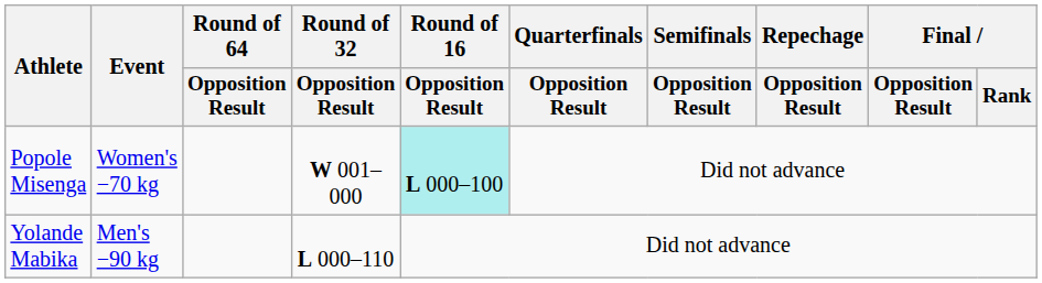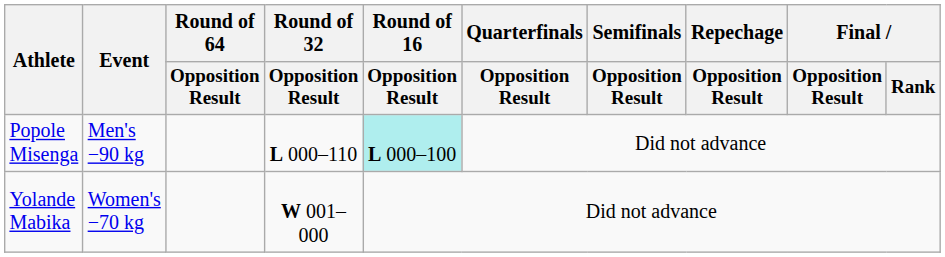Popole Misenga | Event: Women's −70 kg -> Men's −90 kg
Popole Misenga | Round of 32 / Opposition Result: W 001–000 -> L 000–110
Yolande Mabika | Event: Men's −90 kg -> Women's −70 kg
Yolande Mabika | Round of 32 / Opposition Result: L 000–110 -> W 001–000
